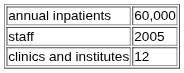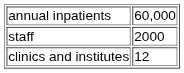staff | column 2: 2005 -> 2000
